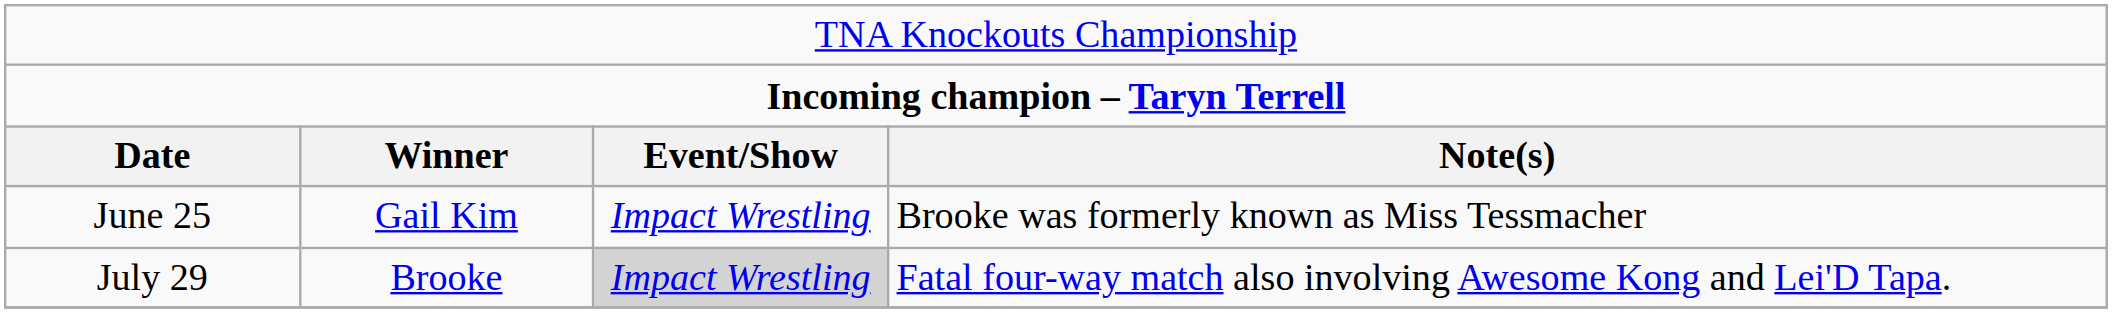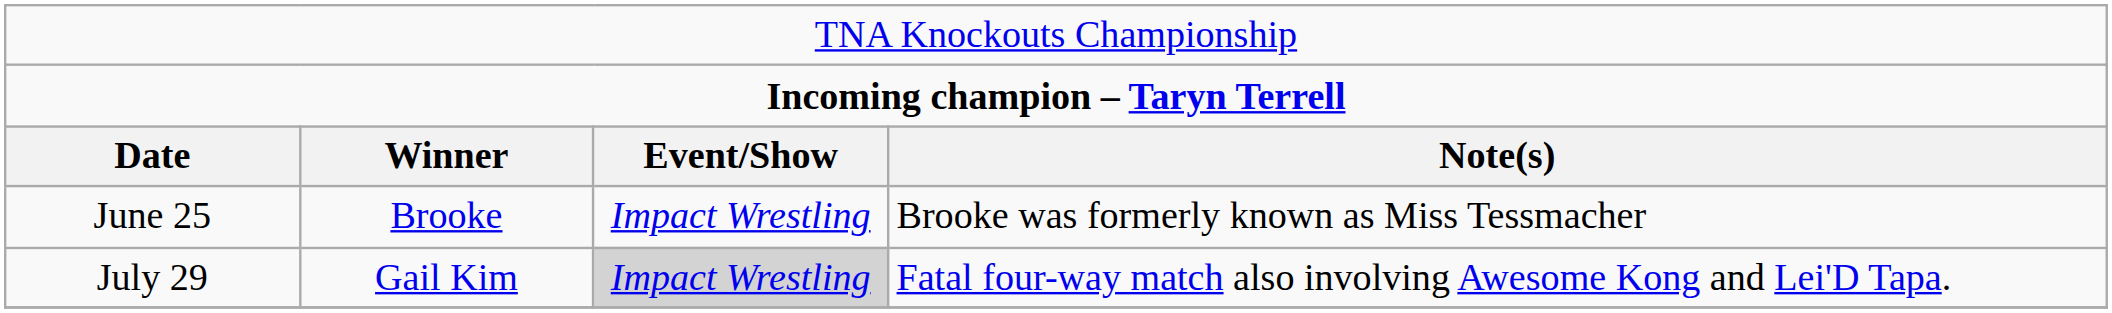June 25 | column 2: Gail Kim -> Brooke
July 29 | column 2: Brooke -> Gail Kim
